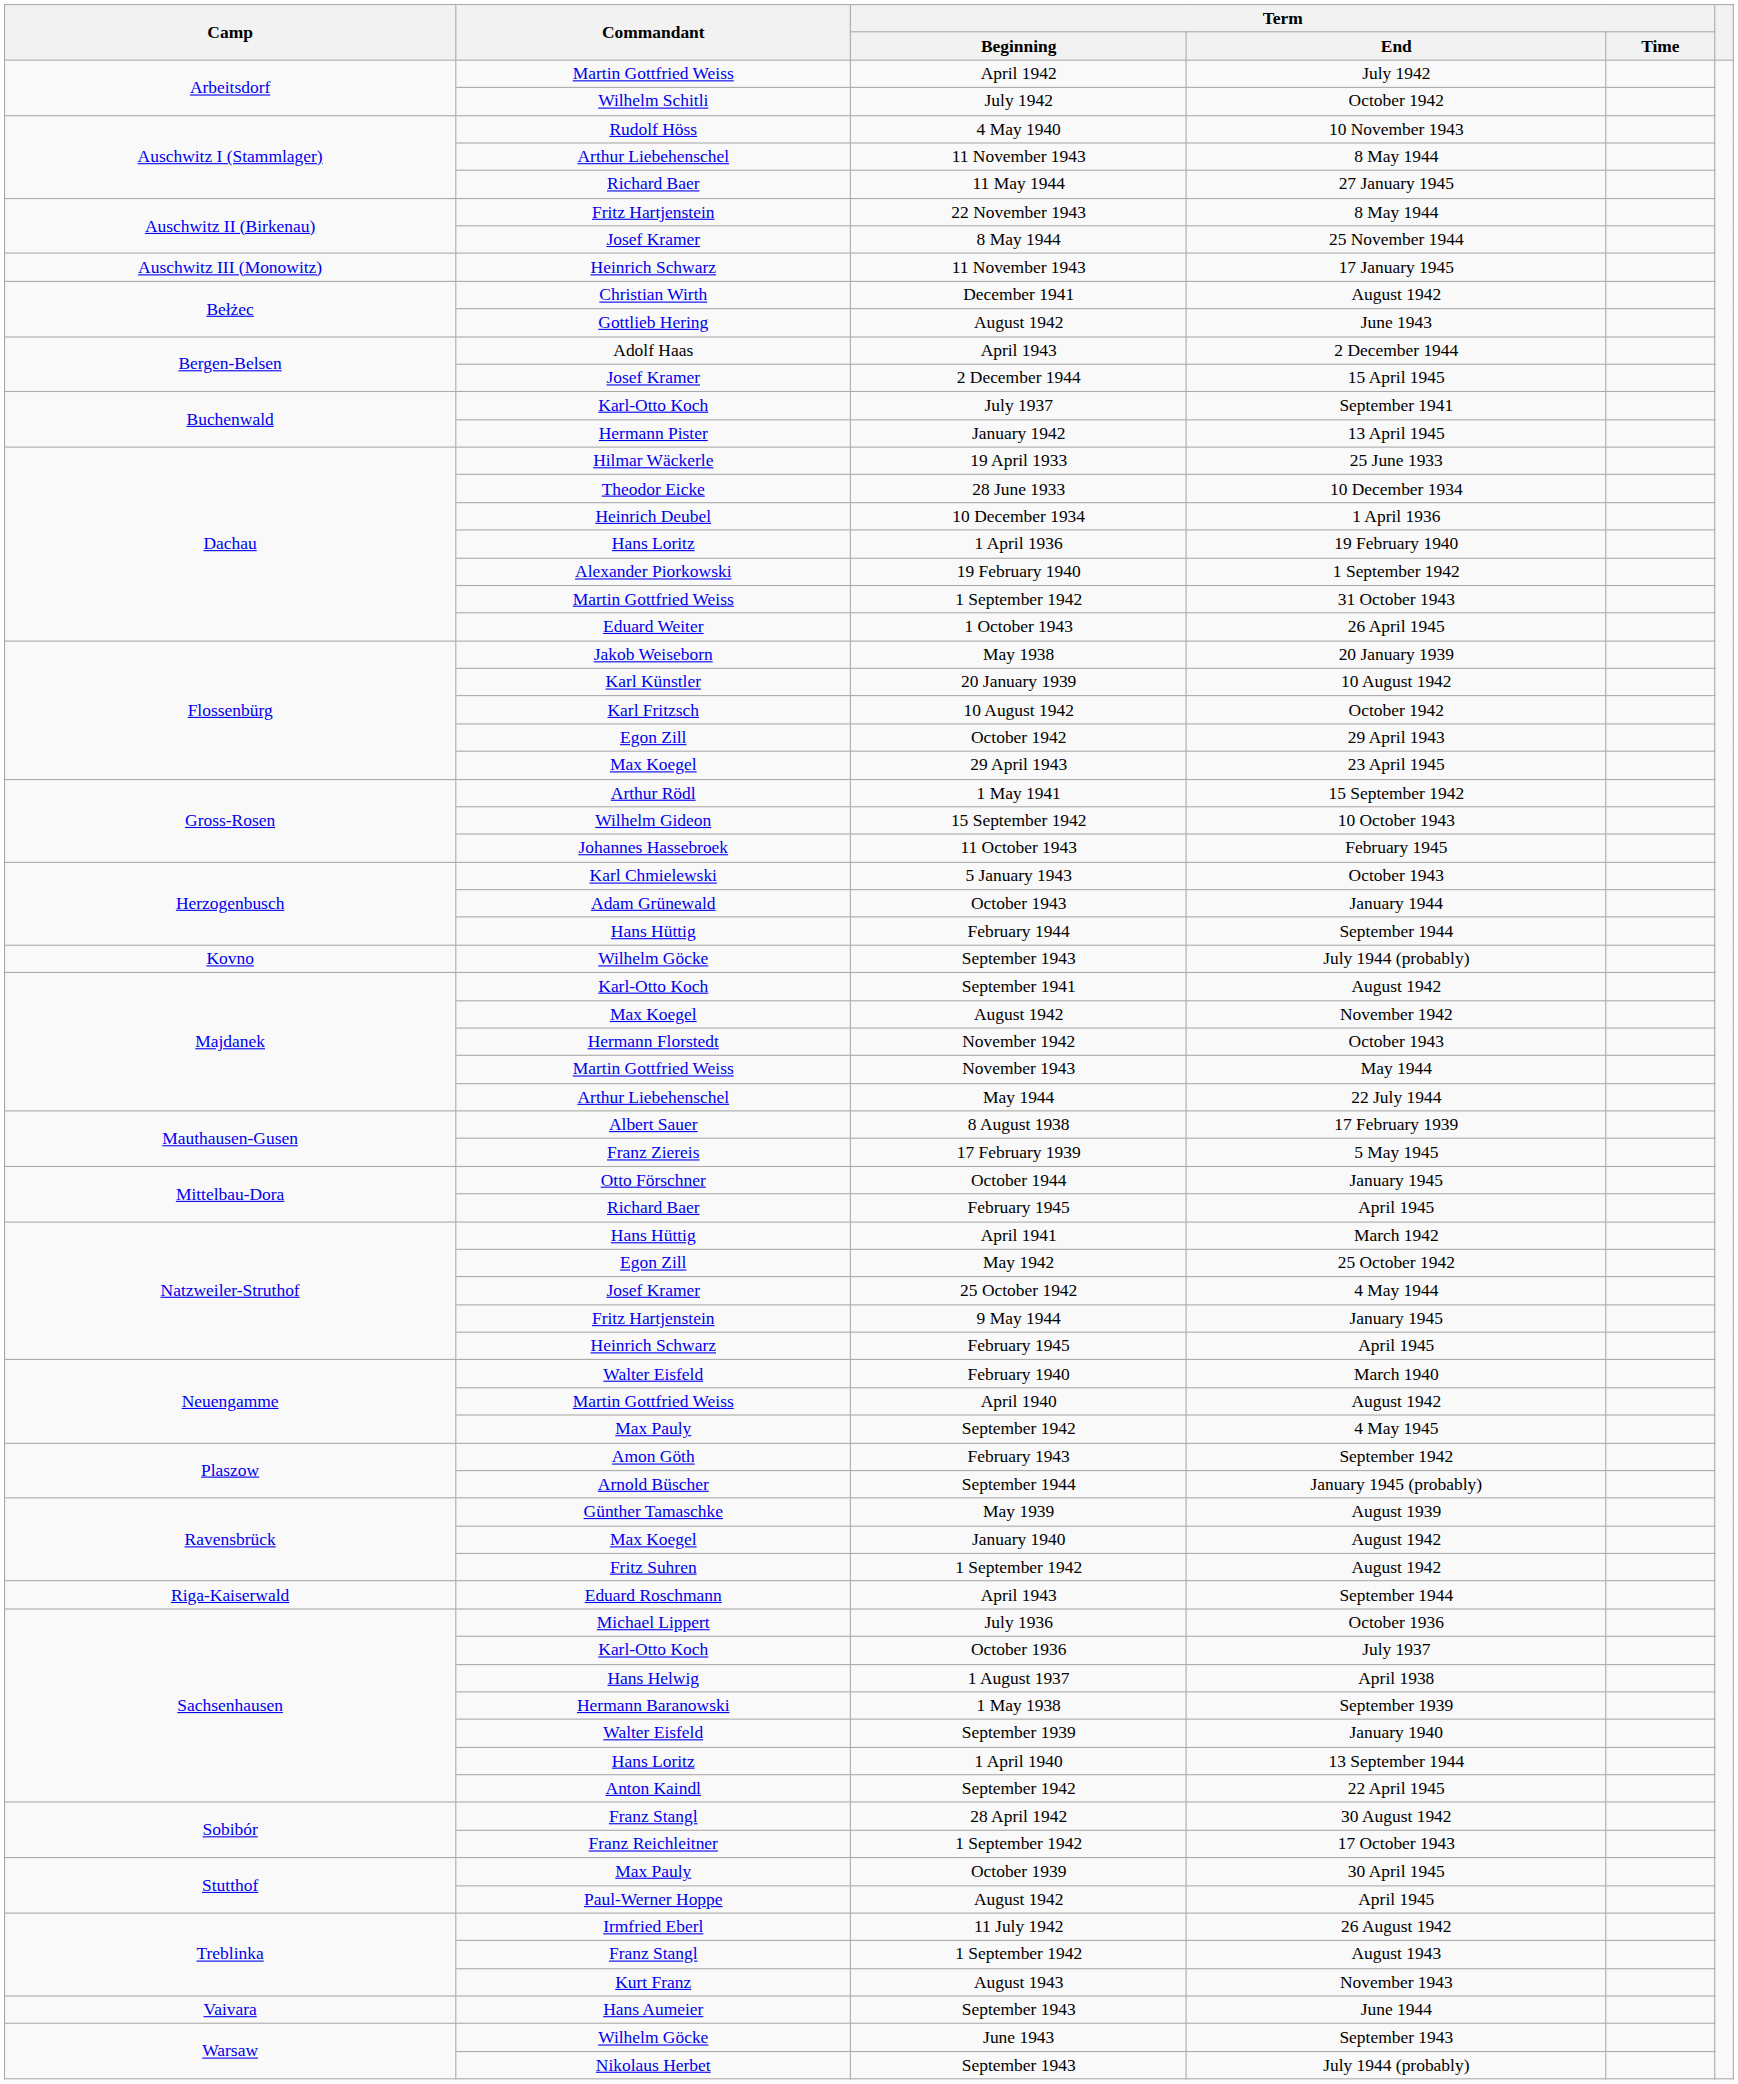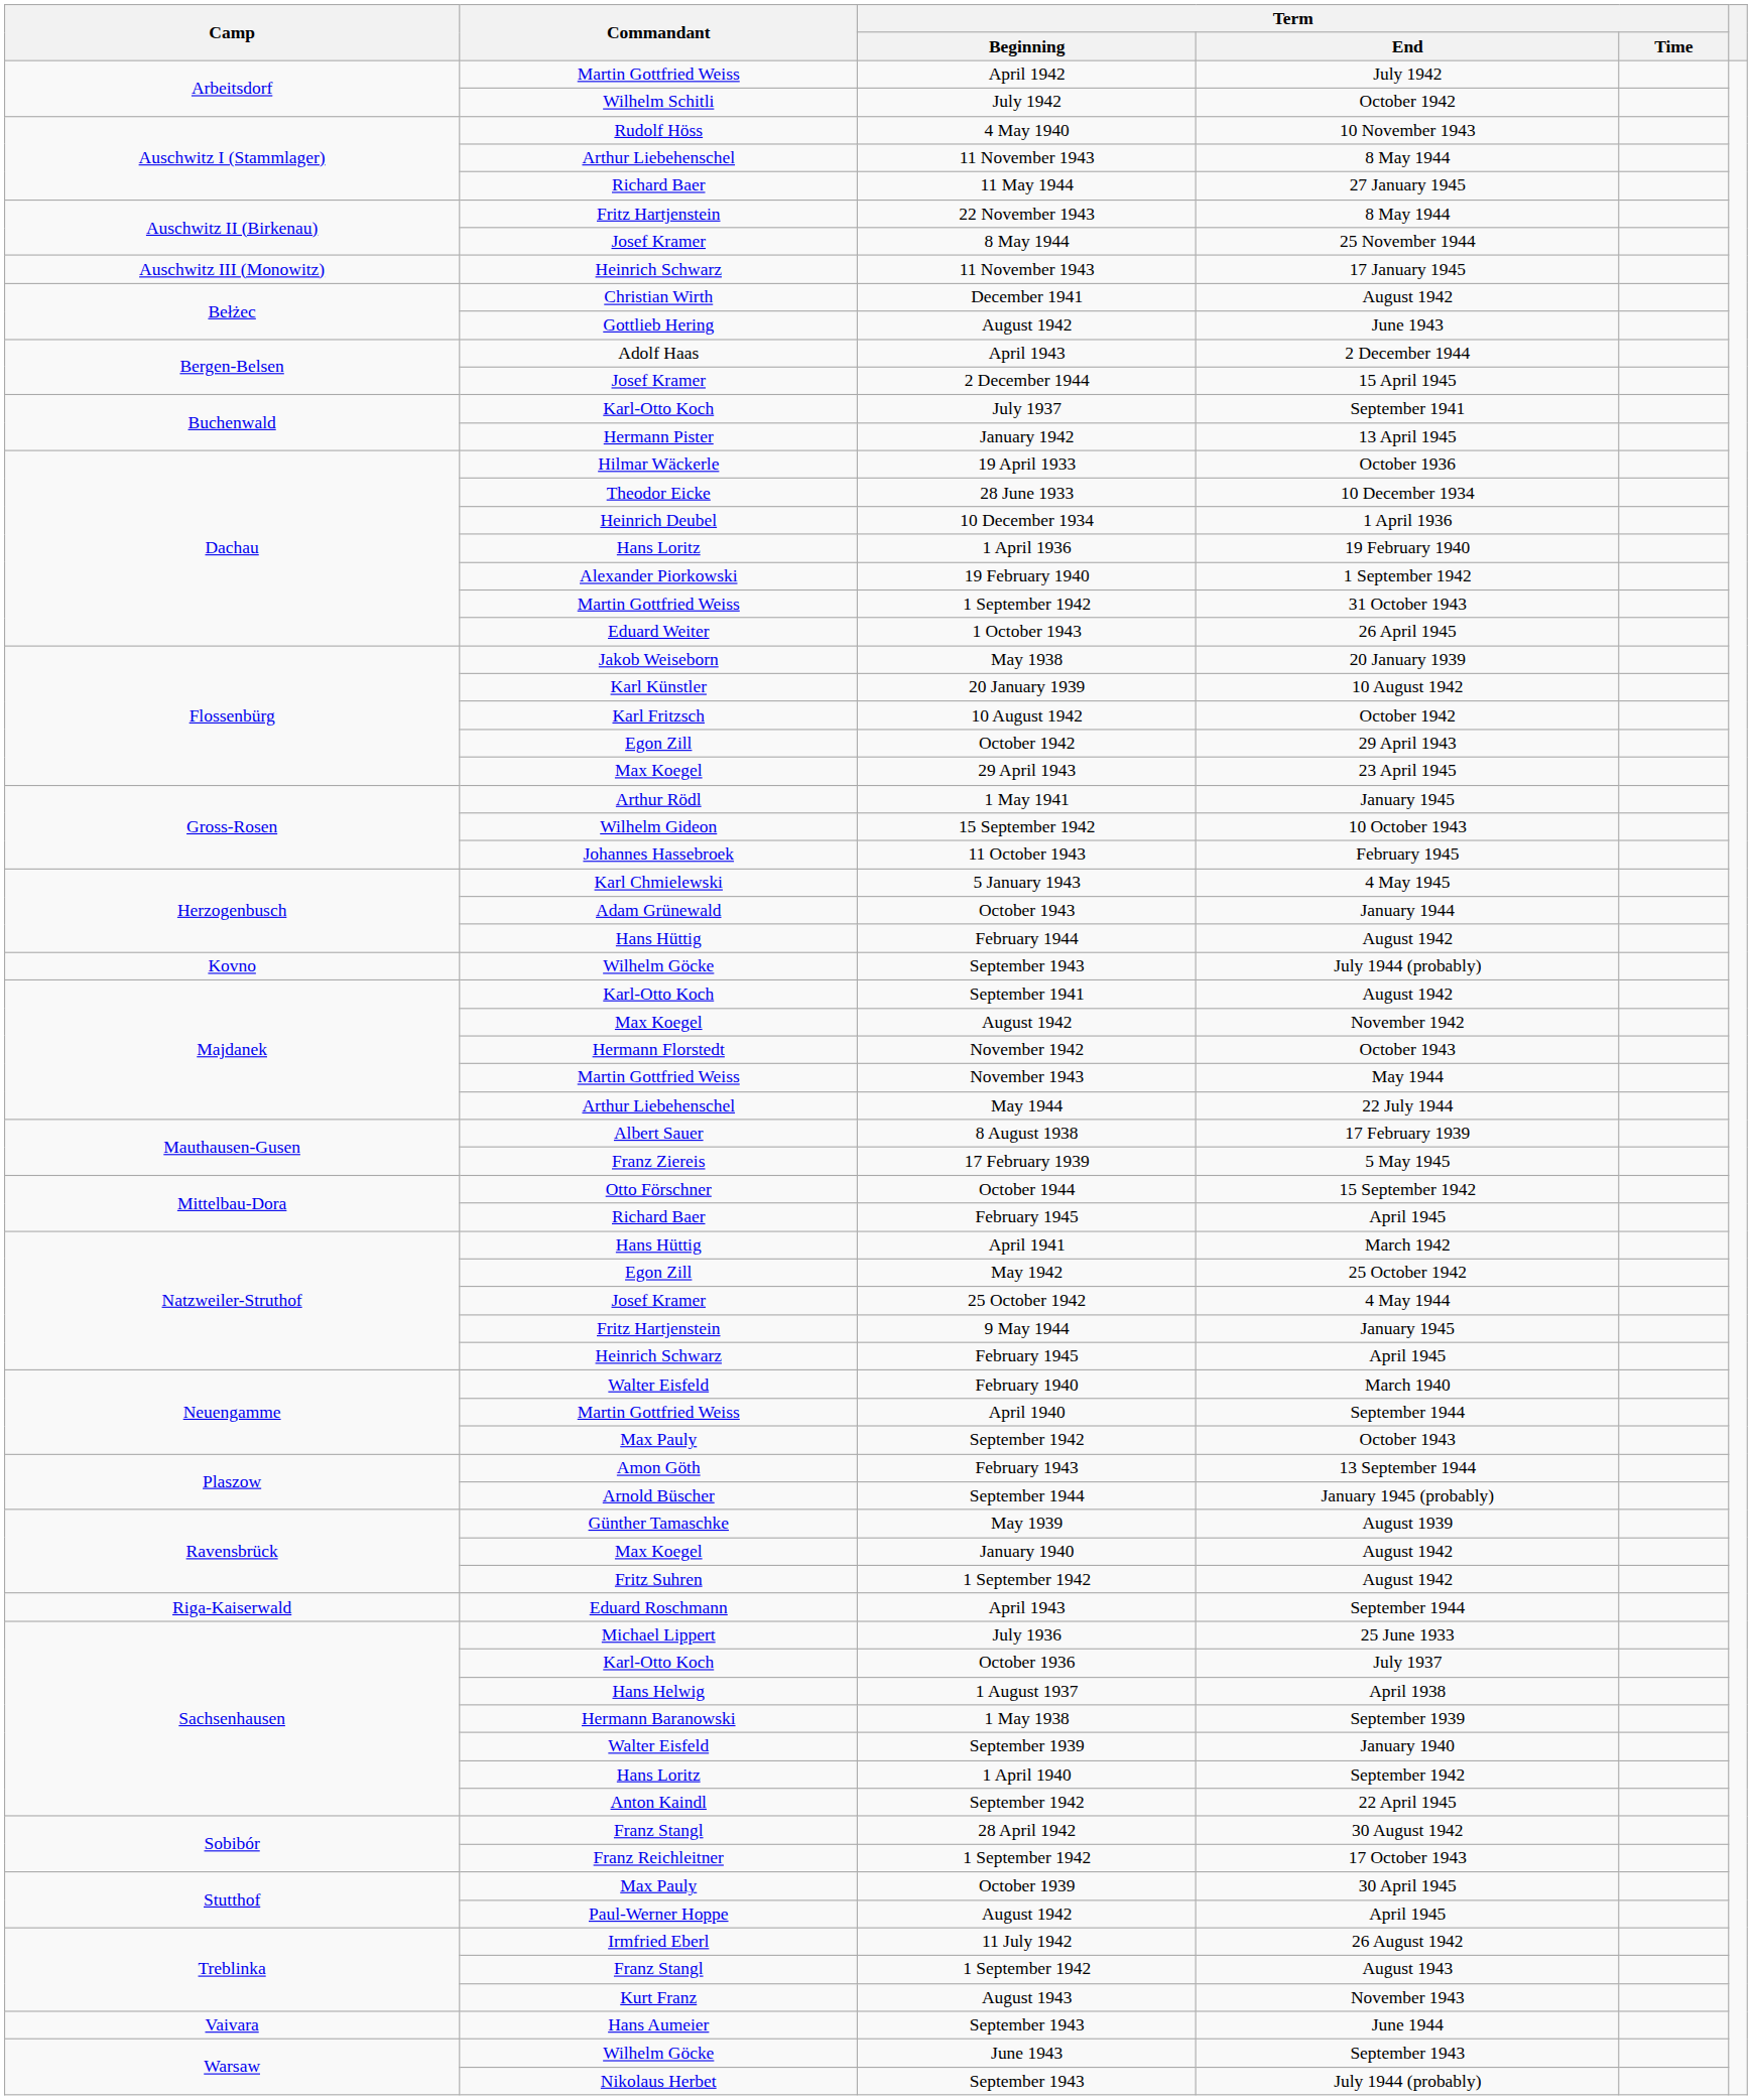19 April 1933 | Term / End: 25 June 1933 -> October 1936
1 May 1941 | Term / End: 15 September 1942 -> January 1945
5 January 1943 | Term / End: October 1943 -> 4 May 1945
February 1944 | Term / End: September 1944 -> August 1942
October 1944 | Term / End: January 1945 -> 15 September 1942
April 1940 | Term / End: August 1942 -> September 1944
Max Pauly / September 1942 | Term / End: 4 May 1945 -> October 1943
February 1943 | Term / End: September 1942 -> 13 September 1944
July 1936 | Term / End: October 1936 -> 25 June 1933
1 April 1940 | Term / End: 13 September 1944 -> September 1942
